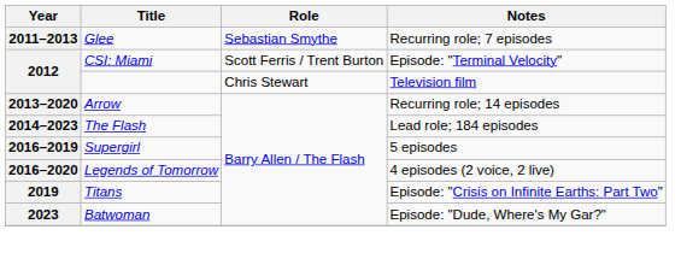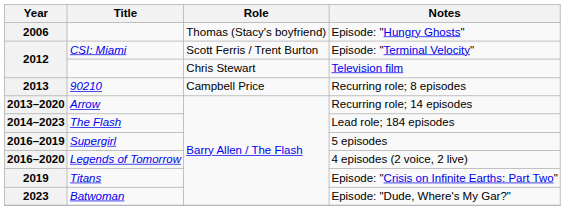+ row: 2006 | Thomas (Stacy's boyfriend) | Episode: "Hungry Ghosts"
- row: 2011–2013 | Glee | Sebastian Smythe | Recurring role; 7 episodes
+ row: 2013 | 90210 | Campbell Price | Recurring role; 8 episodes
